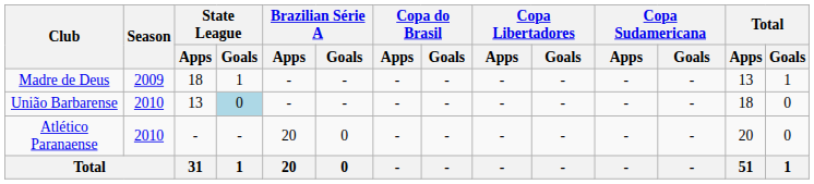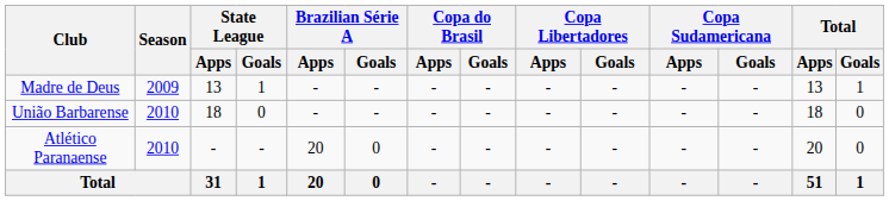Madre de Deus | State League / Apps: 18 -> 13
União Barbarense | State League / Apps: 13 -> 18
União Barbarense | State League / Goals: lightblue background -> no background
